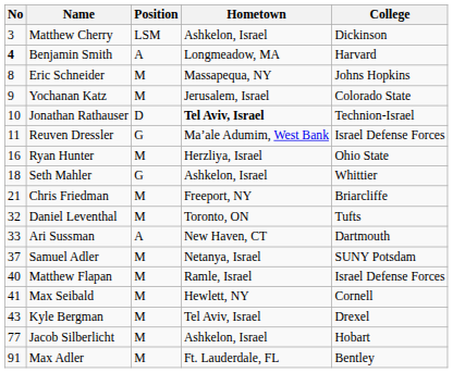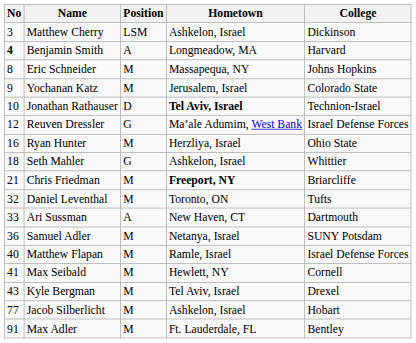Reuven Dressler | No: 11 -> 12
Chris Friedman | Hometown: normal -> bold
Samuel Adler | No: 37 -> 36
